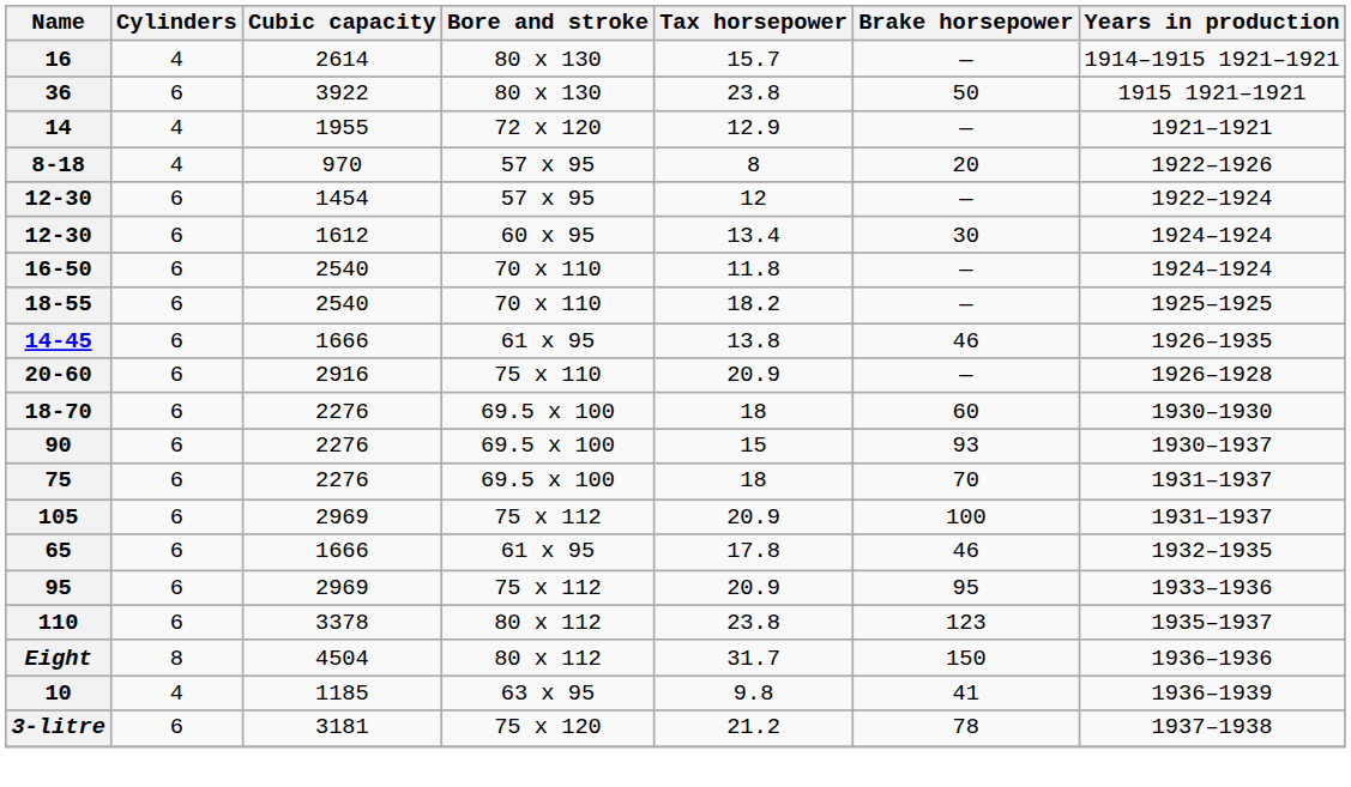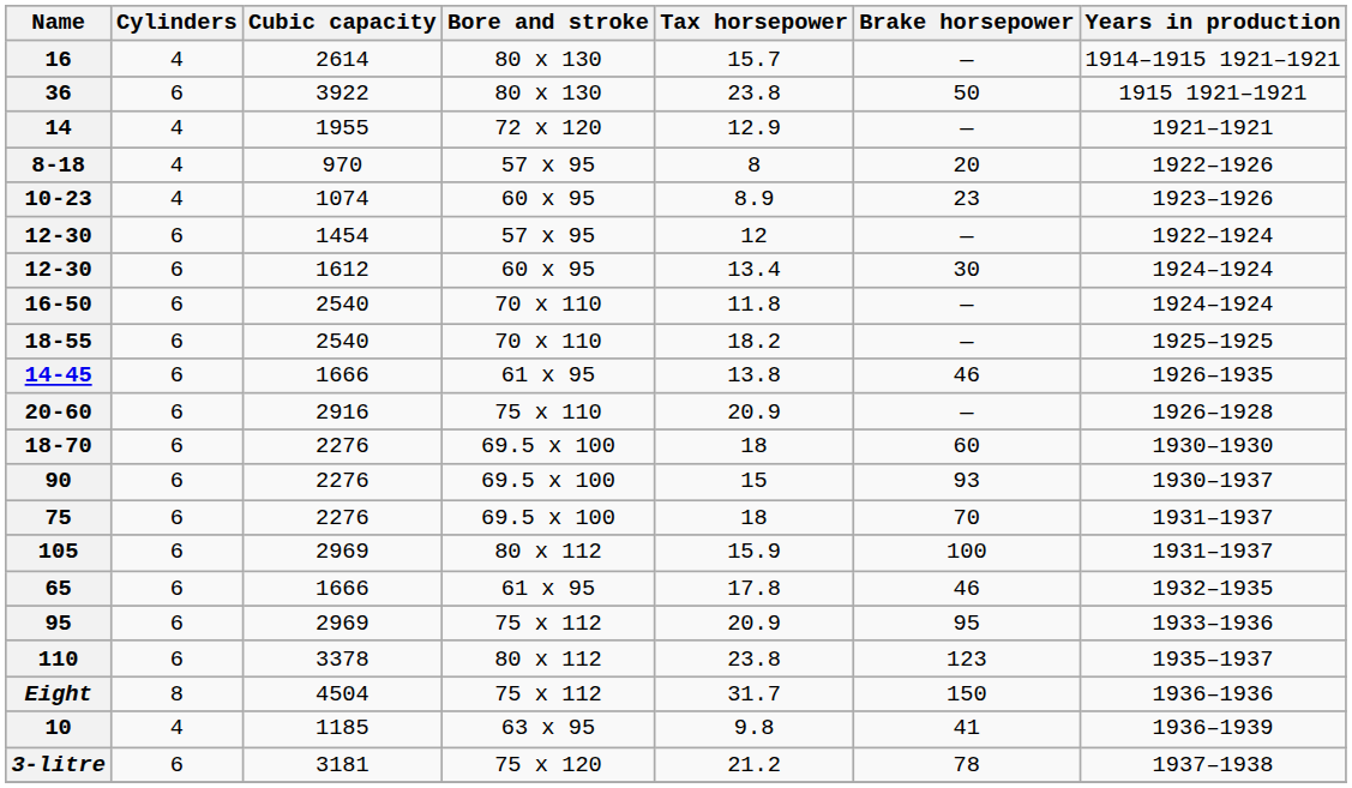+ row: 10-23 | 4 | 1074 | 60 x 95 | 8.9 | 23 | 1923–1926
105 | Bore and stroke: 75 x 112 -> 80 x 112
105 | Tax horsepower: 20.9 -> 15.9
Eight | Bore and stroke: 80 x 112 -> 75 x 112
